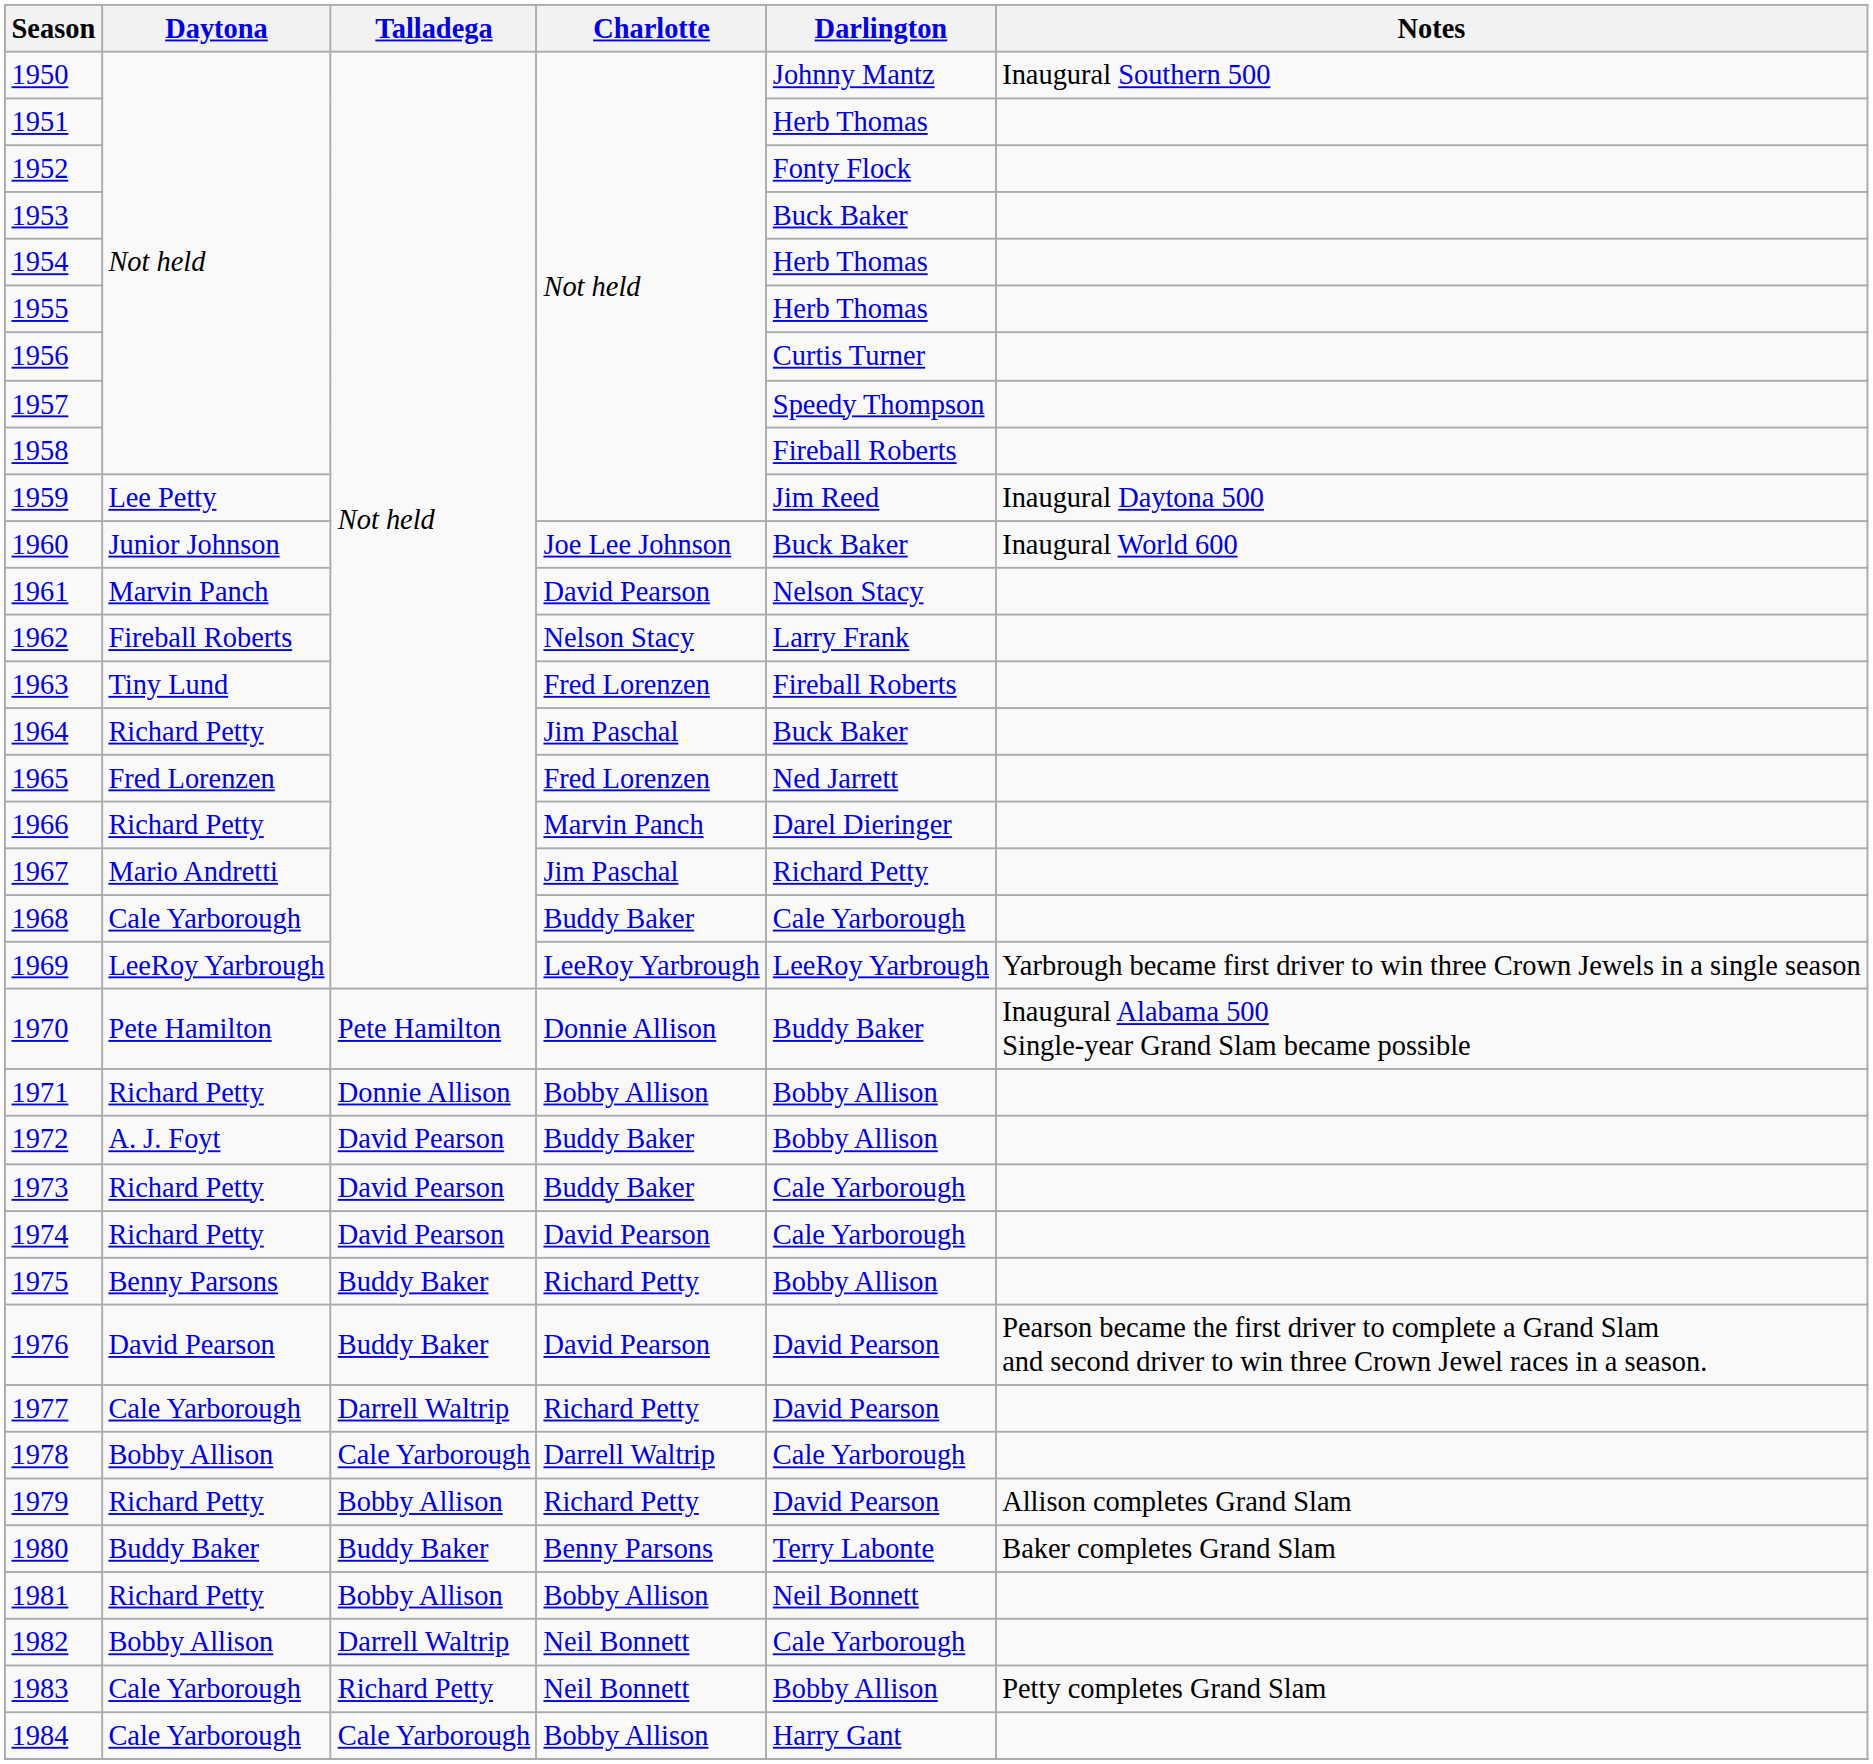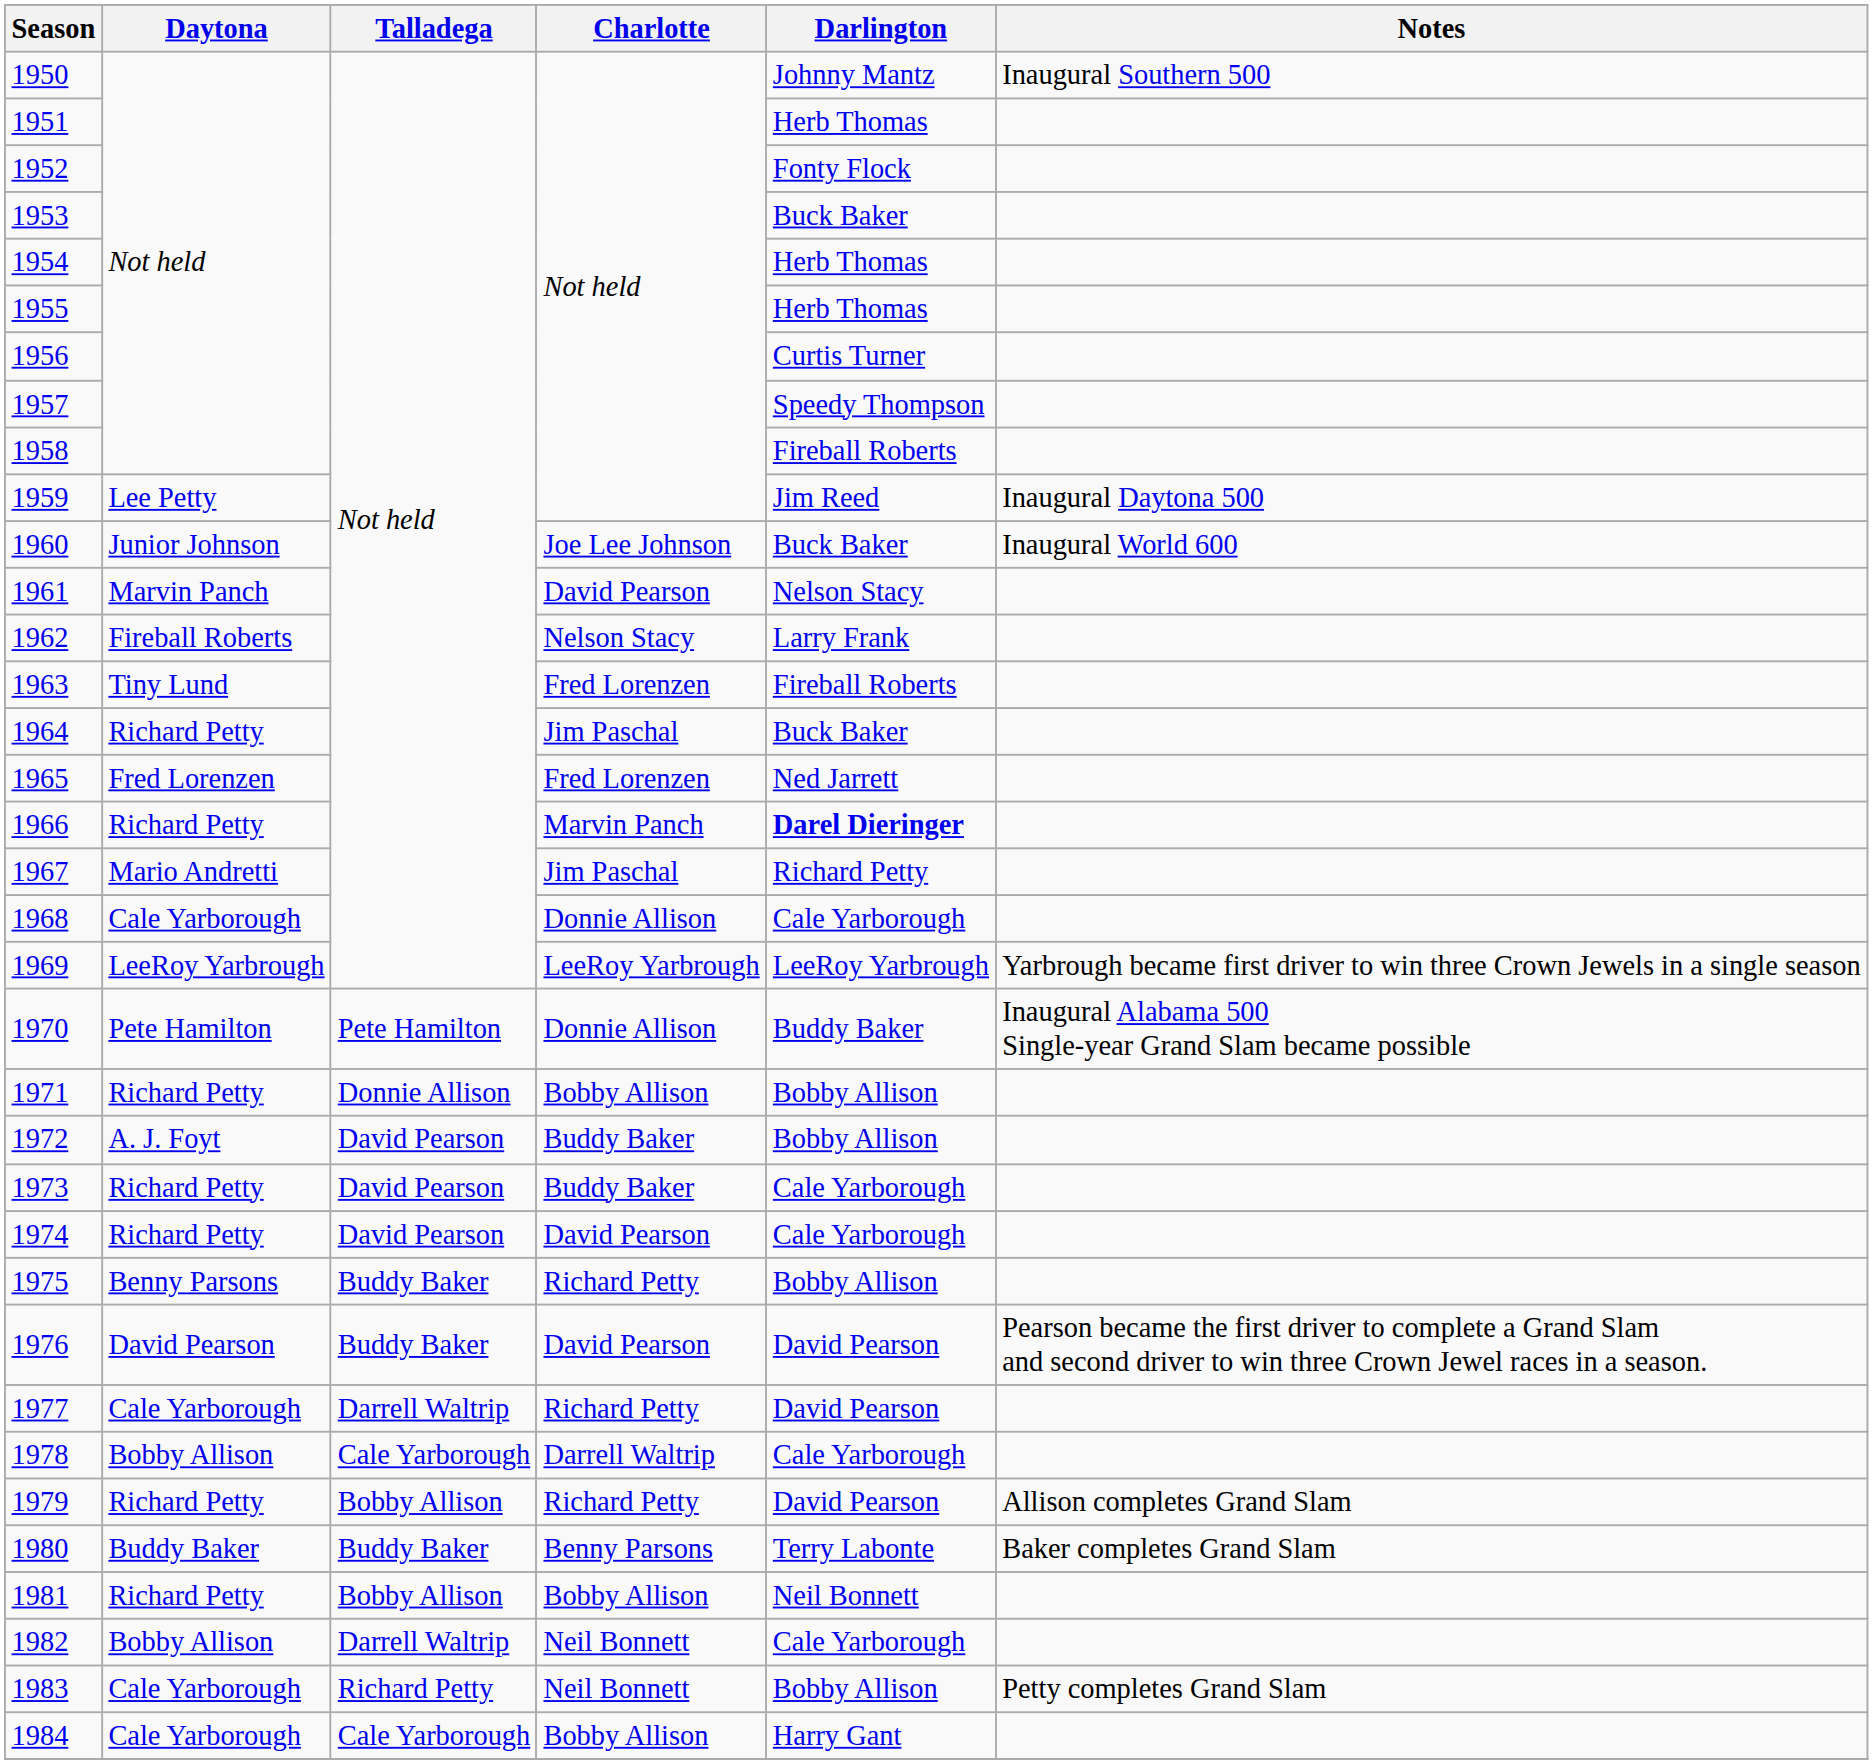1966 | Darlington: normal -> bold
1968 | Charlotte: Buddy Baker -> Donnie Allison
